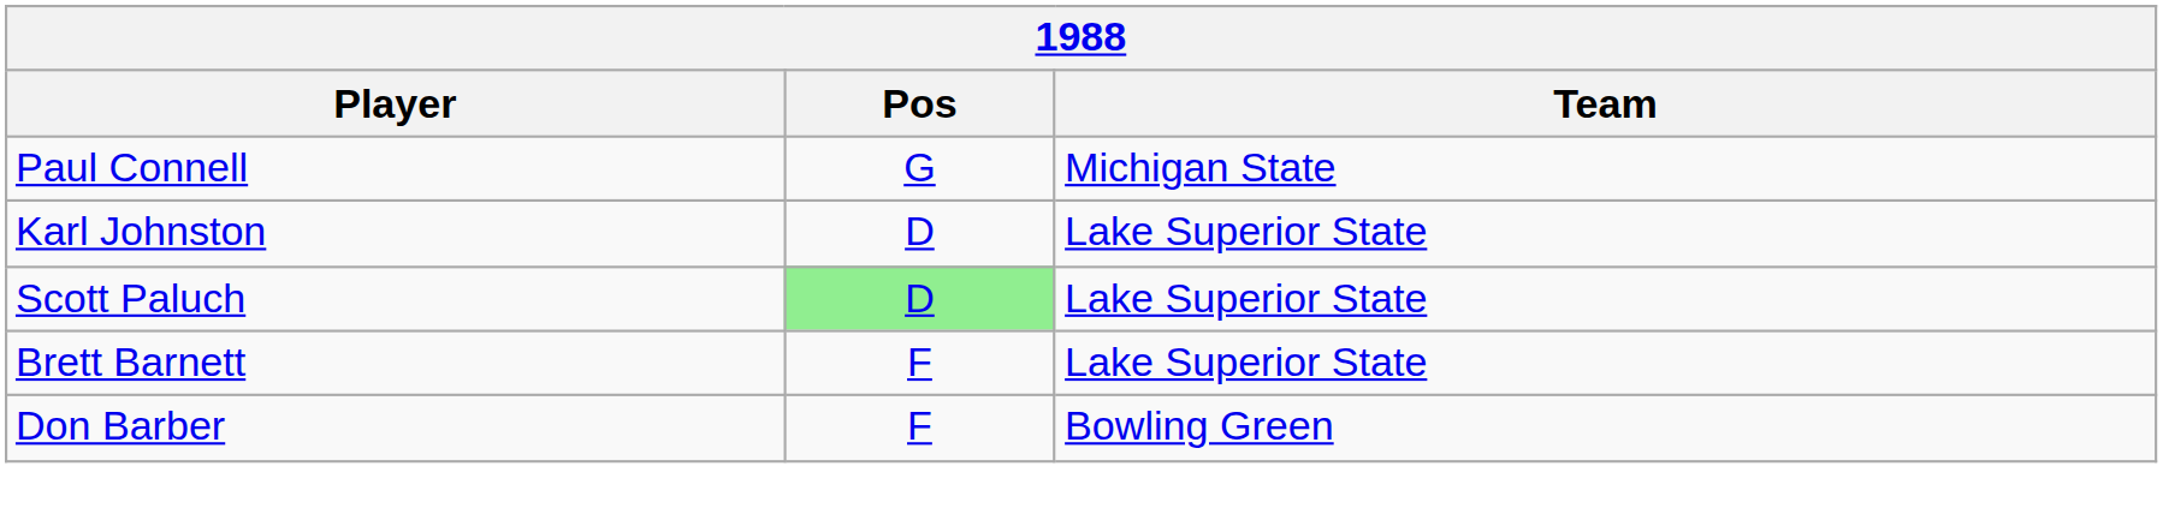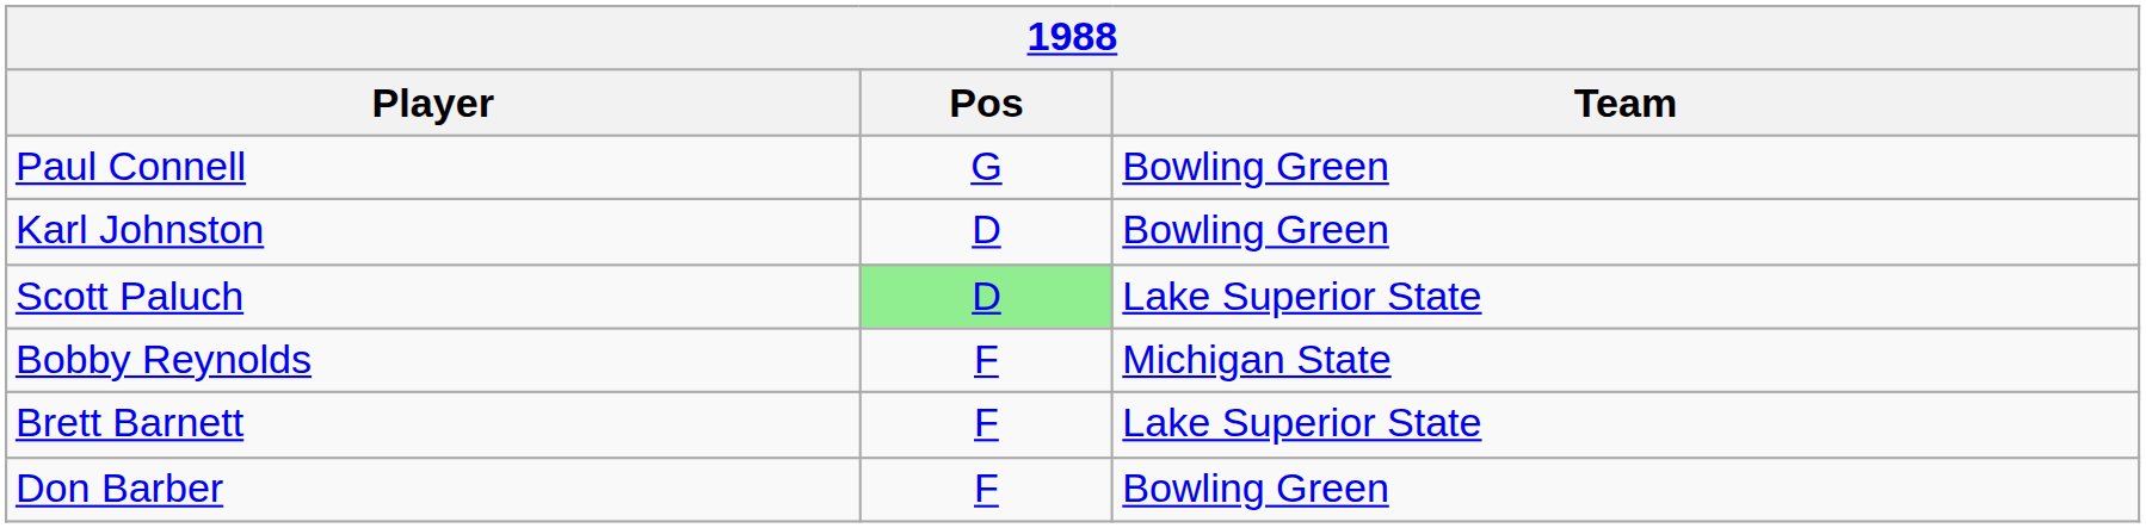Paul Connell | Team: Michigan State -> Bowling Green
Karl Johnston | Team: Lake Superior State -> Bowling Green
+ row: Bobby Reynolds | F | Michigan State
